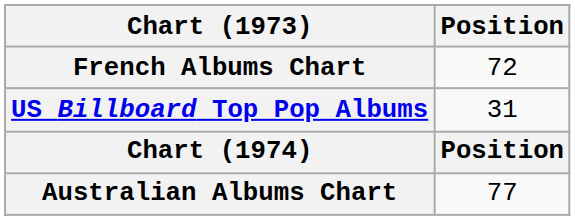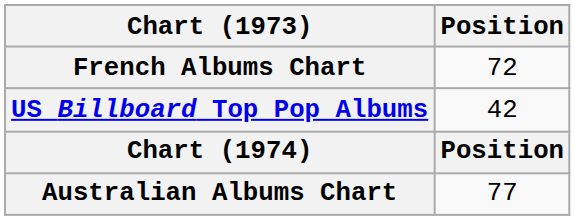US Billboard Top Pop Albums | Position: 31 -> 42
